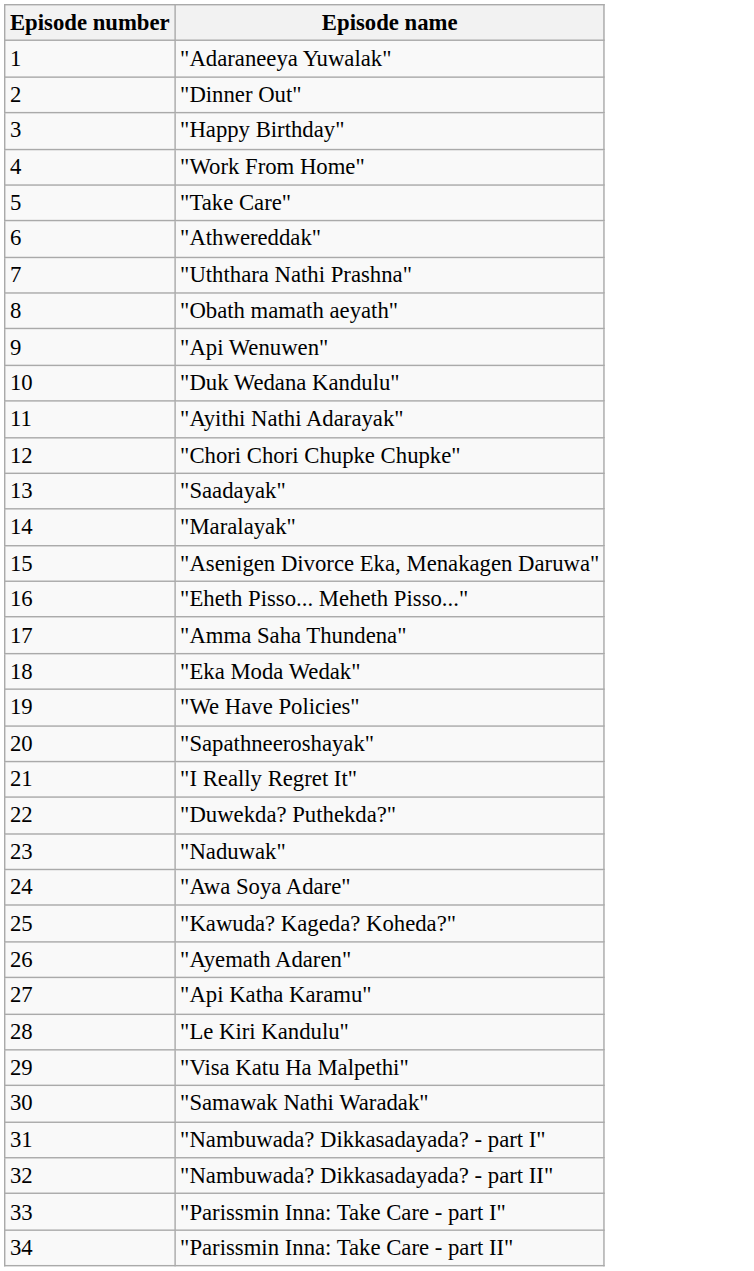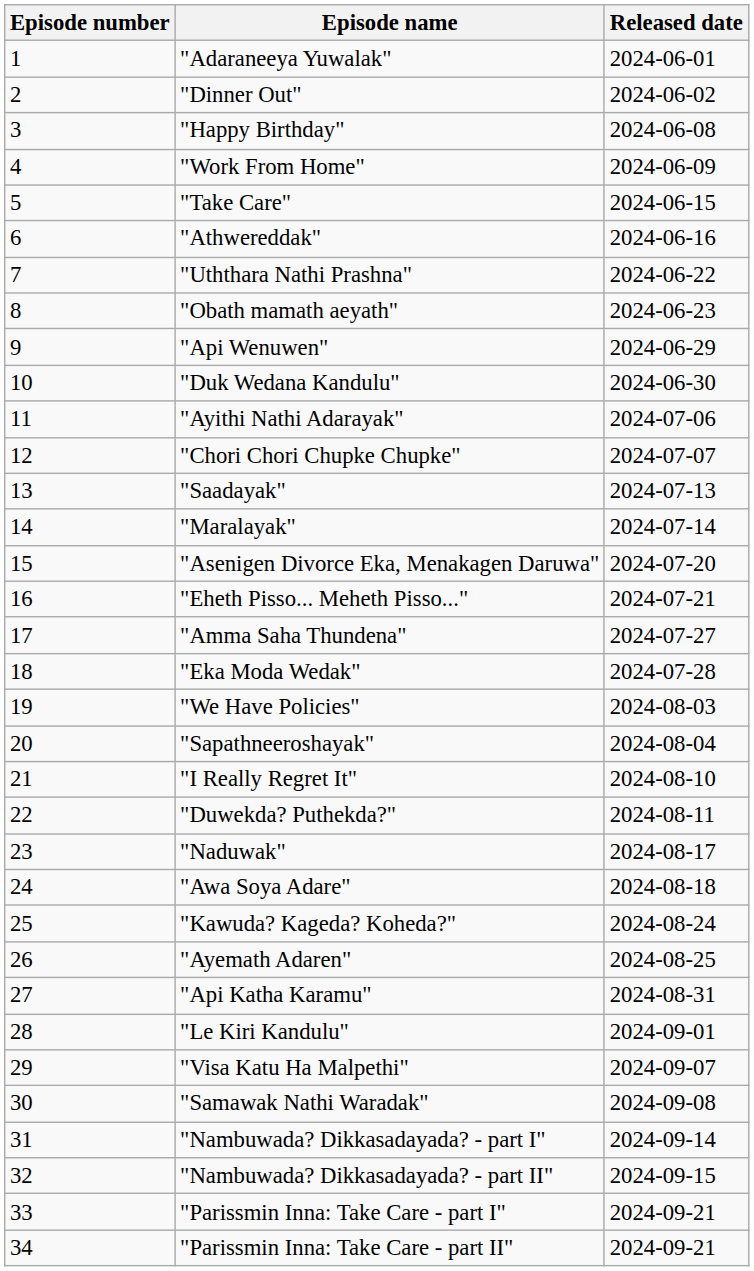+ column: Released date | 2024-06-01 | 2024-06-02 | 2024-06-08 | 2024-06-09 | 2024-06-15 | 2024-06-16 | 2024-06-22 | 2024-06-23 | 2024-06-29 | 2024-06-30 | 2024-07-06 | 2024-07-07 | 2024-07-13 | 2024-07-14 | 2024-07-20 | 2024-07-21 | 2024-07-27 | 2024-07-28 | 2024-08-03 | 2024-08-04 | 2024-08-10 | 2024-08-11 | 2024-08-17 | 2024-08-18 | 2024-08-24 | 2024-08-25 | 2024-08-31 | 2024-09-01 | 2024-09-07 | 2024-09-08 | 2024-09-14 | 2024-09-15 | 2024-09-21 | 2024-09-21
